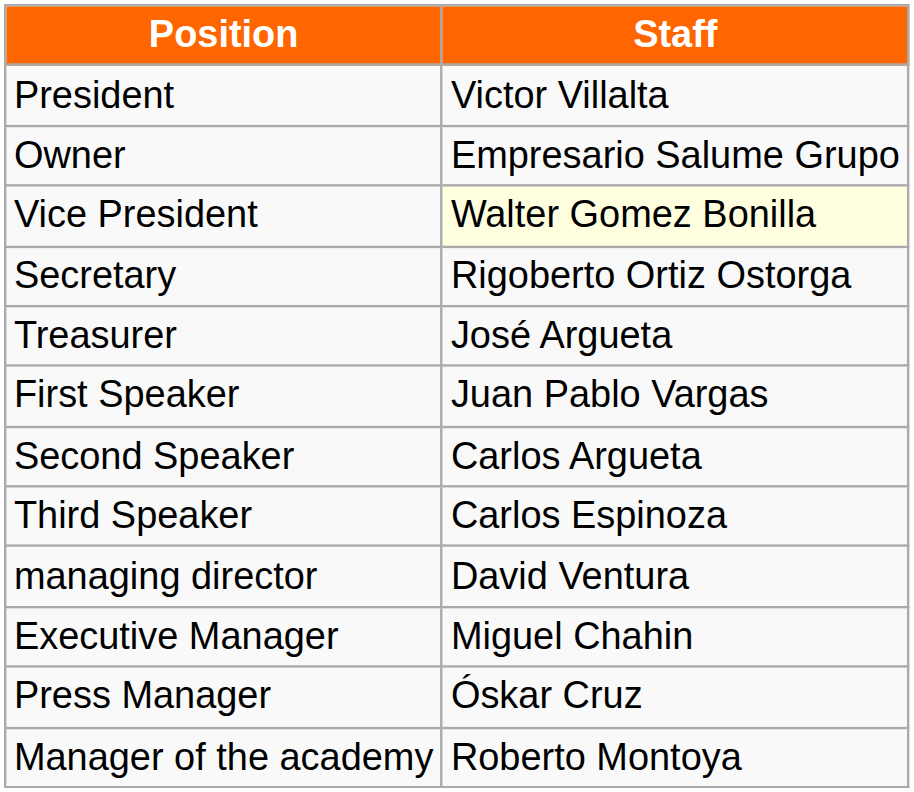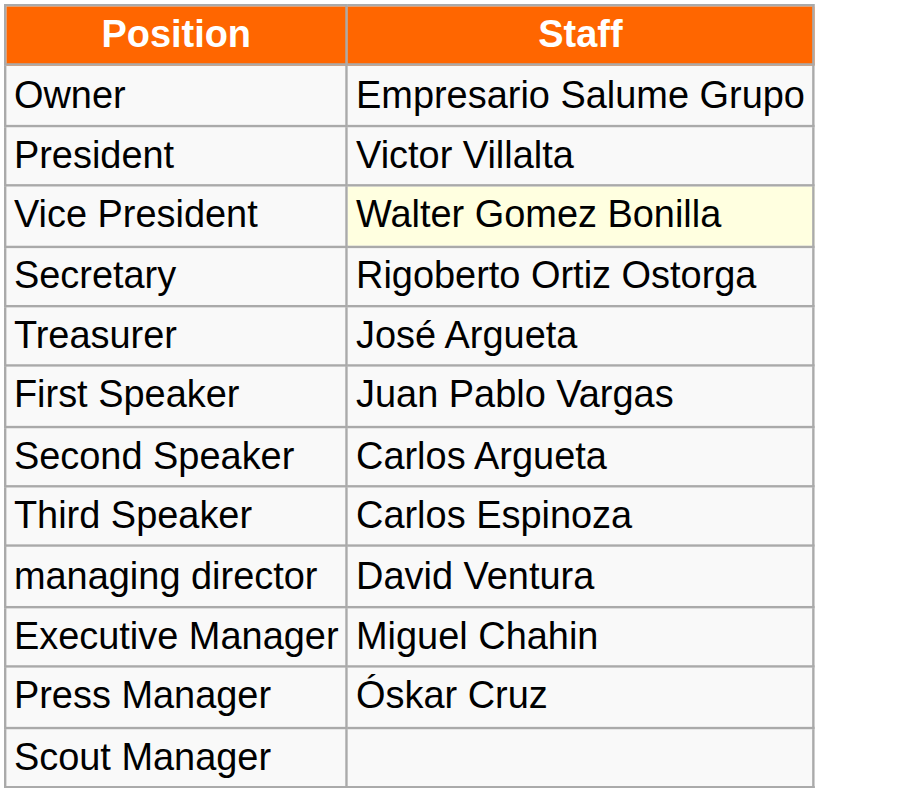rows swapped: Owner <-> President
- row: Manager of the academy | Roberto Montoya
+ row: Scout Manager
